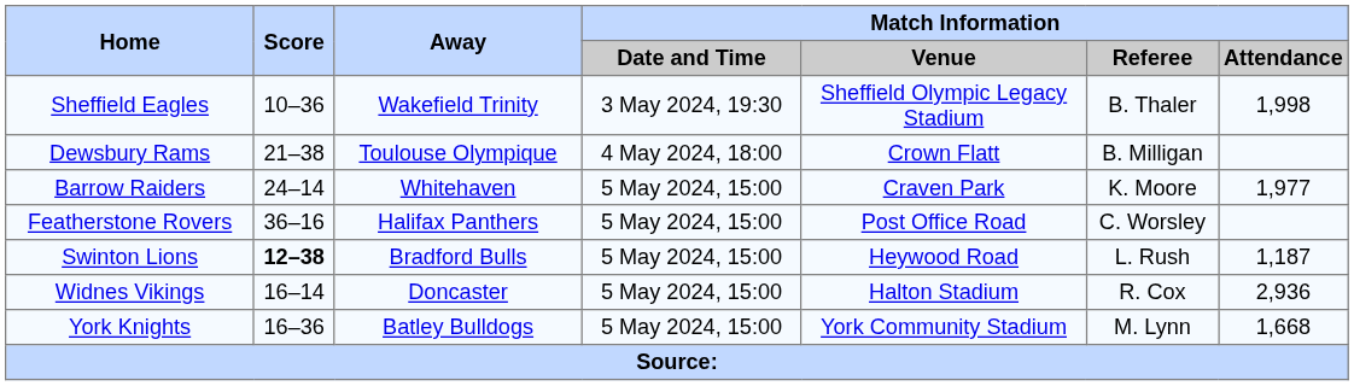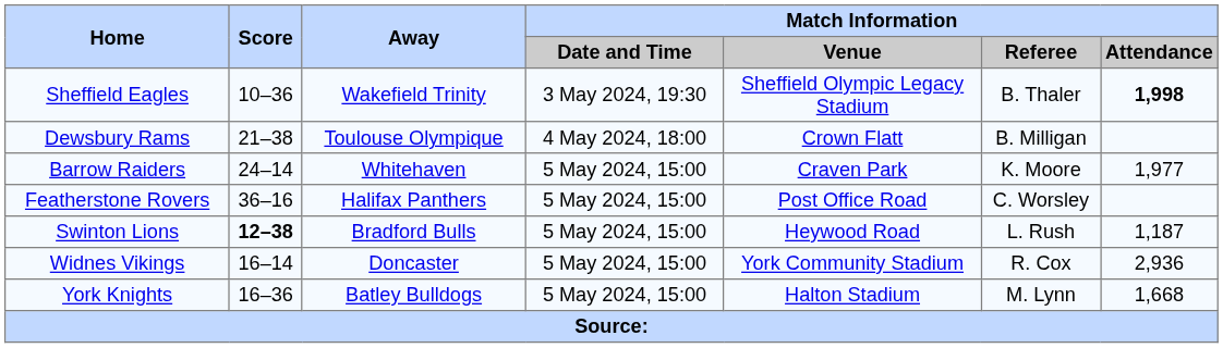Sheffield Eagles | Match Information / Attendance: normal -> bold
Widnes Vikings | Match Information / Venue: Halton Stadium -> York Community Stadium
York Knights | Match Information / Venue: York Community Stadium -> Halton Stadium
